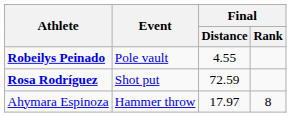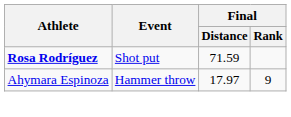- row: Robeilys Peinado | Pole vault | 4.55
Rosa Rodríguez | Final / Distance: 72.59 -> 71.59
Ahymara Espinoza | Final / Rank: 8 -> 9
